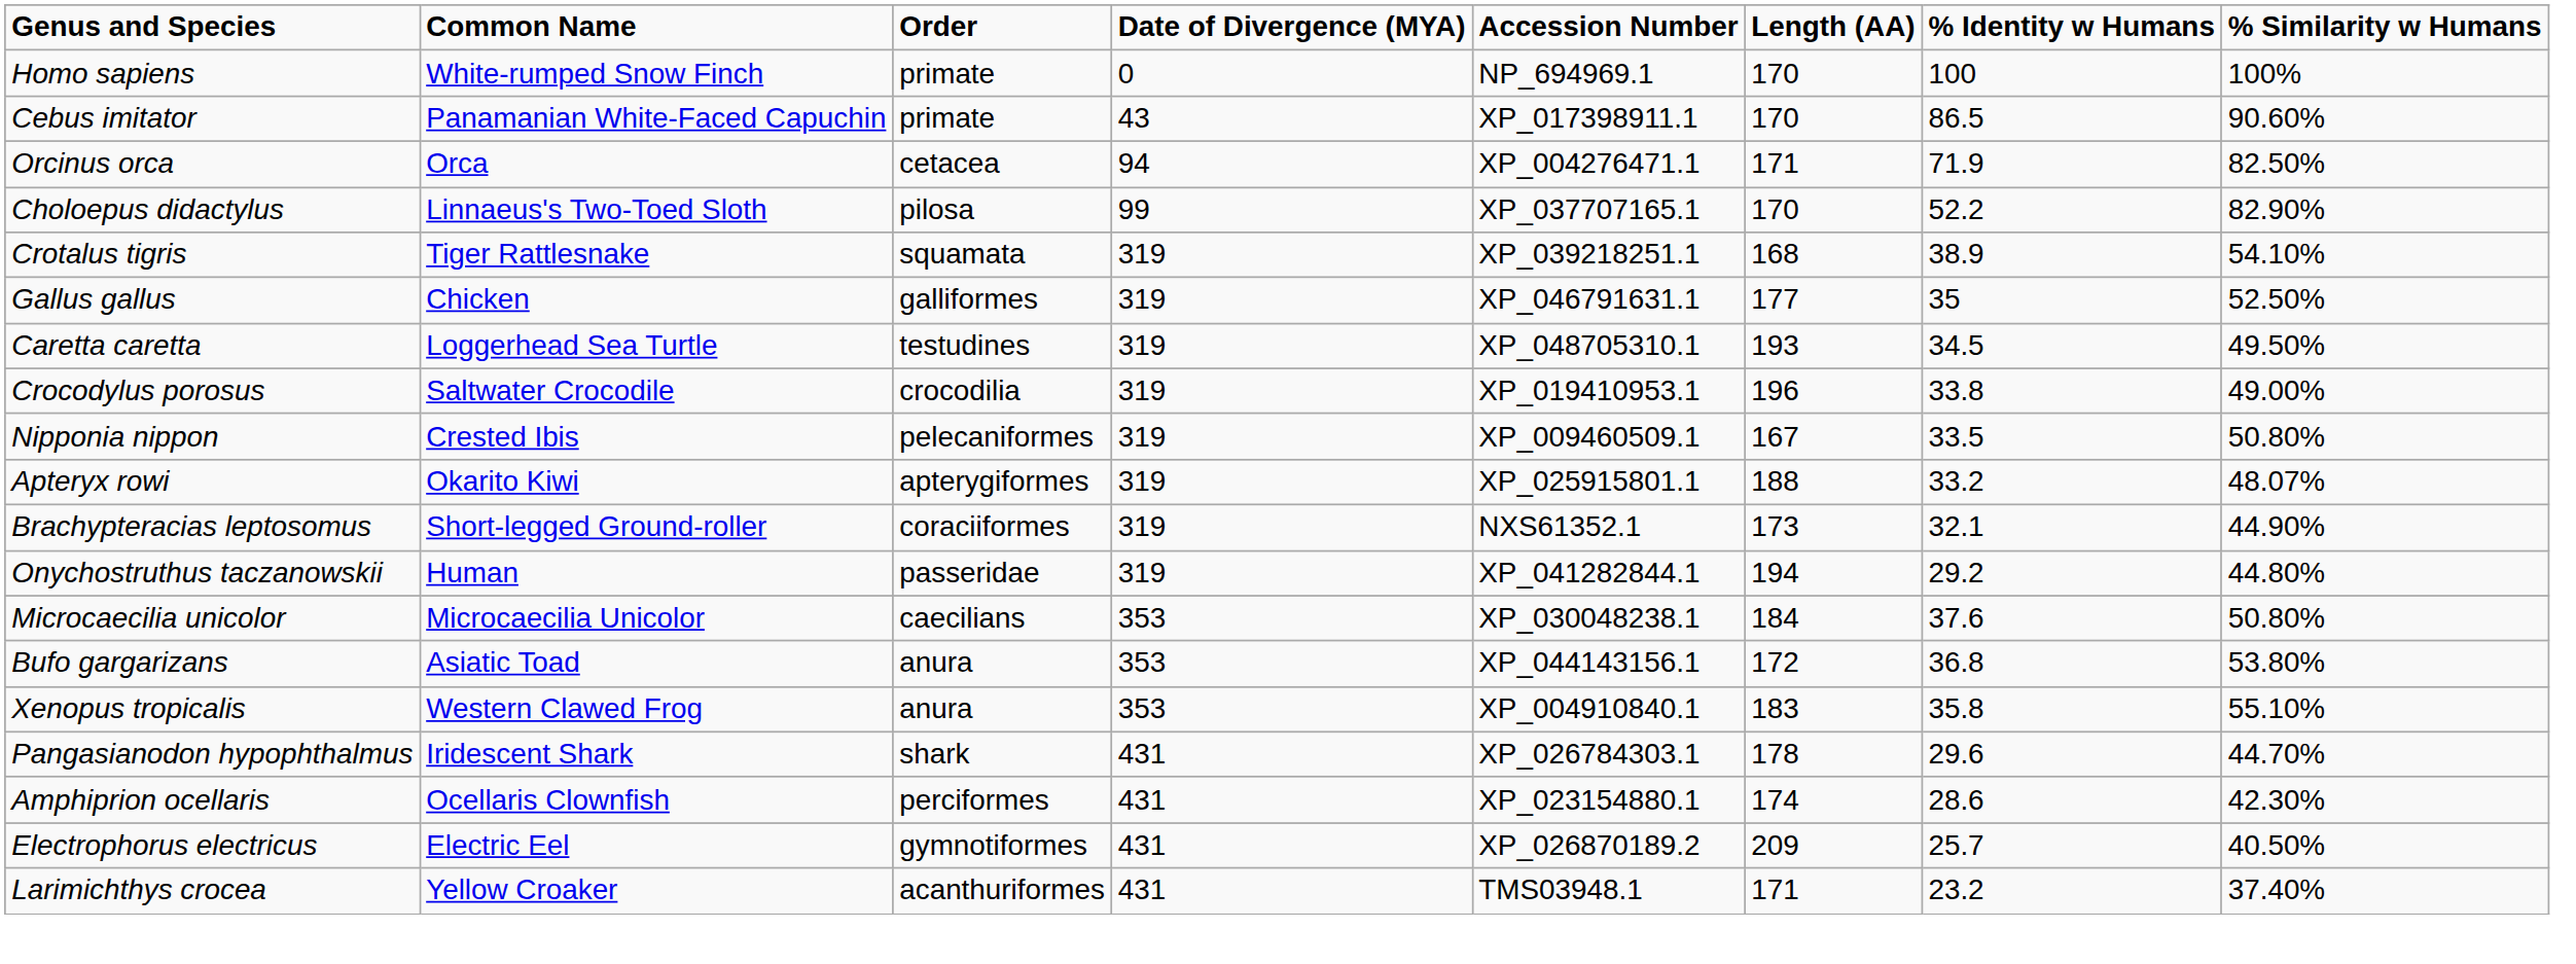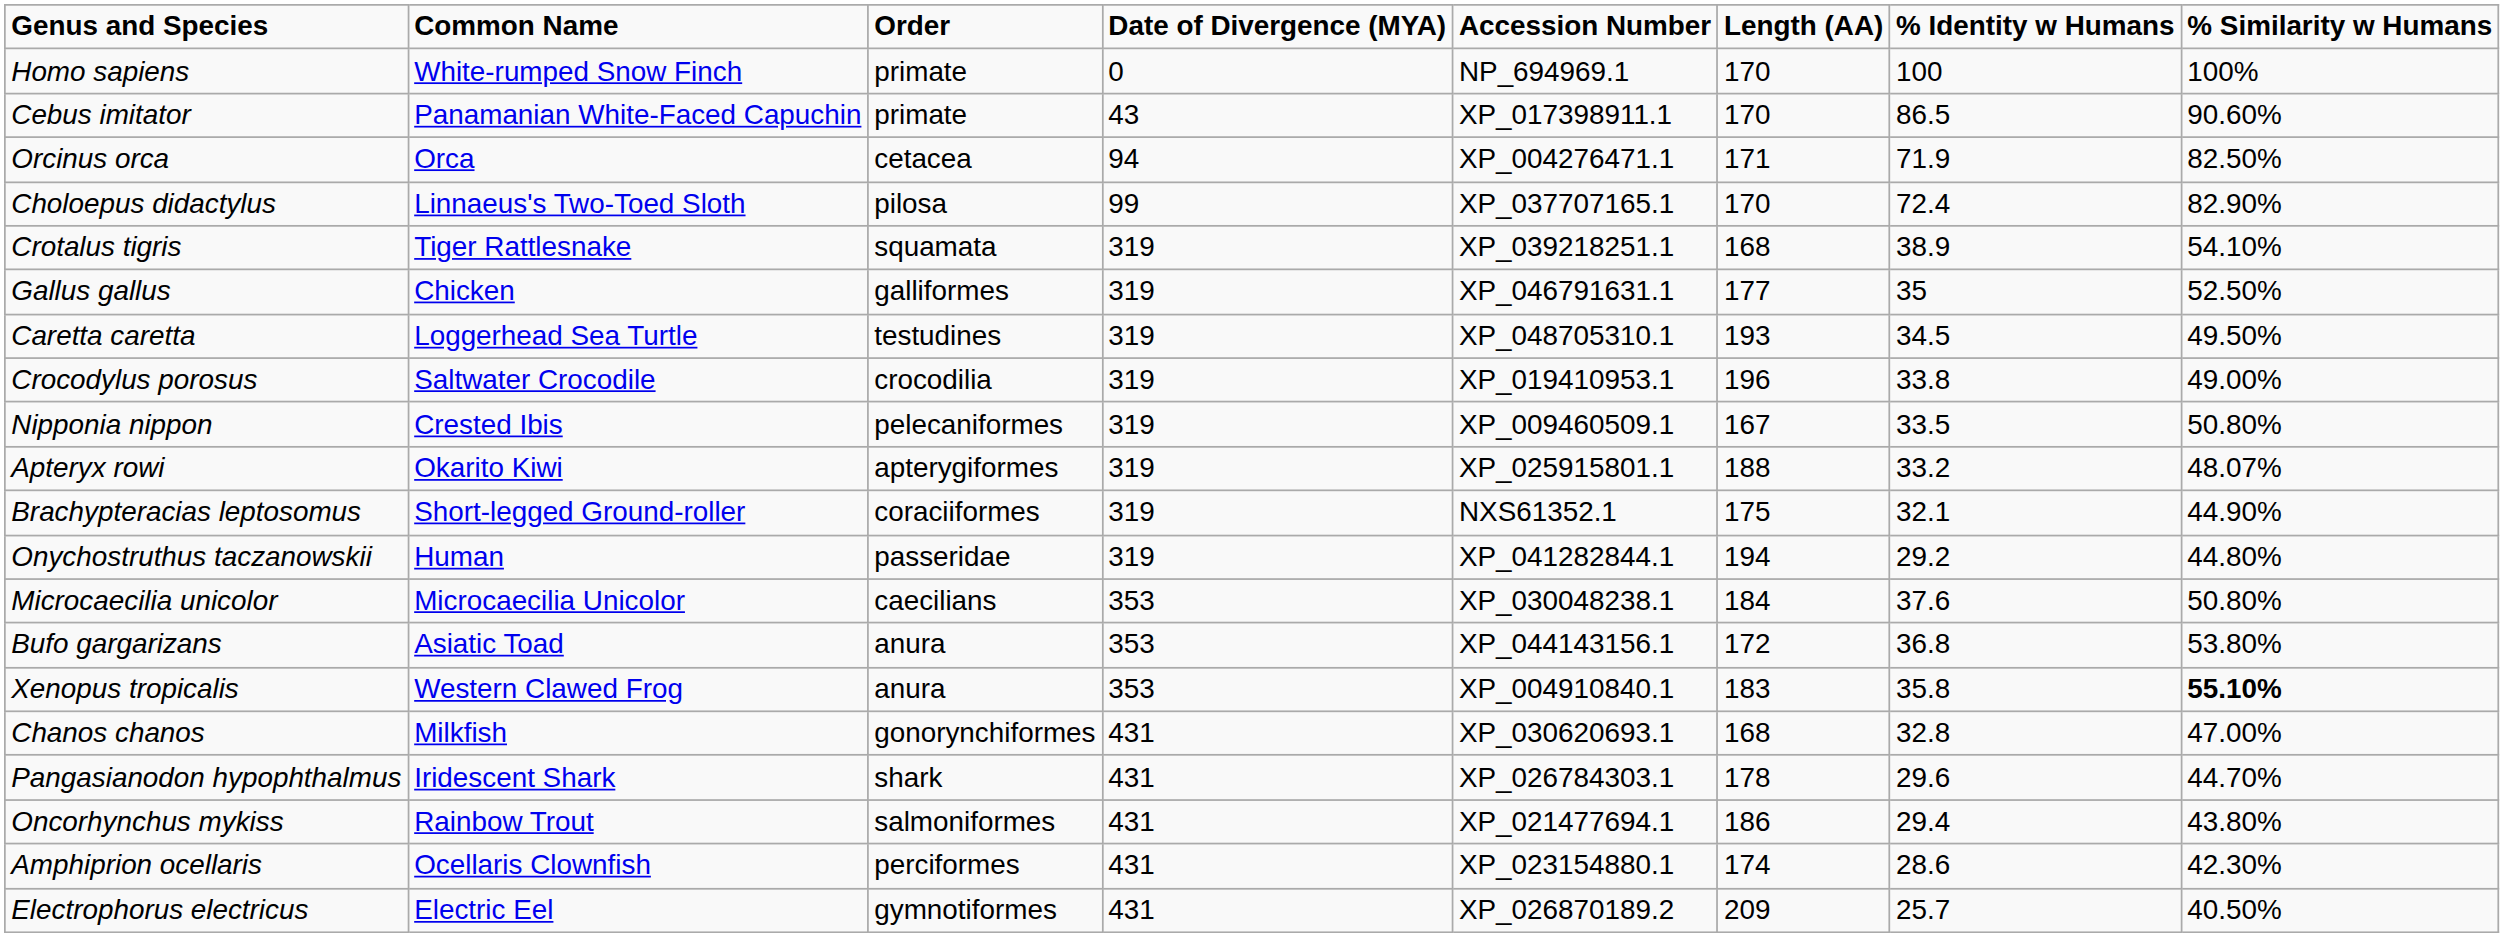Choloepus didactylus | % Identity w Humans: 52.2 -> 72.4
Brachypteracias leptosomus | Length (AA): 173 -> 175
Xenopus tropicalis | % Similarity w Humans: normal -> bold
+ row: Chanos chanos | Milkfish | gonorynchiformes | 431 | XP_030620693.1 | 168 | 32.8 | 47.00%
+ row: Oncorhynchus mykiss | Rainbow Trout | salmoniformes | 431 | XP_021477694.1 | 186 | 29.4 | 43.80%
- row: Larimichthys crocea | Yellow Croaker | acanthuriformes | 431 | TMS03948.1 | 171 | 23.2 | 37.40%
